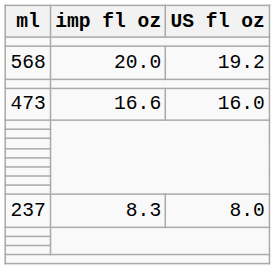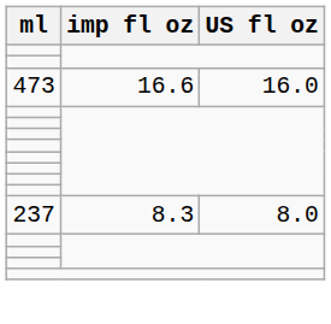- row: 568 | 20.0 | 19.2
